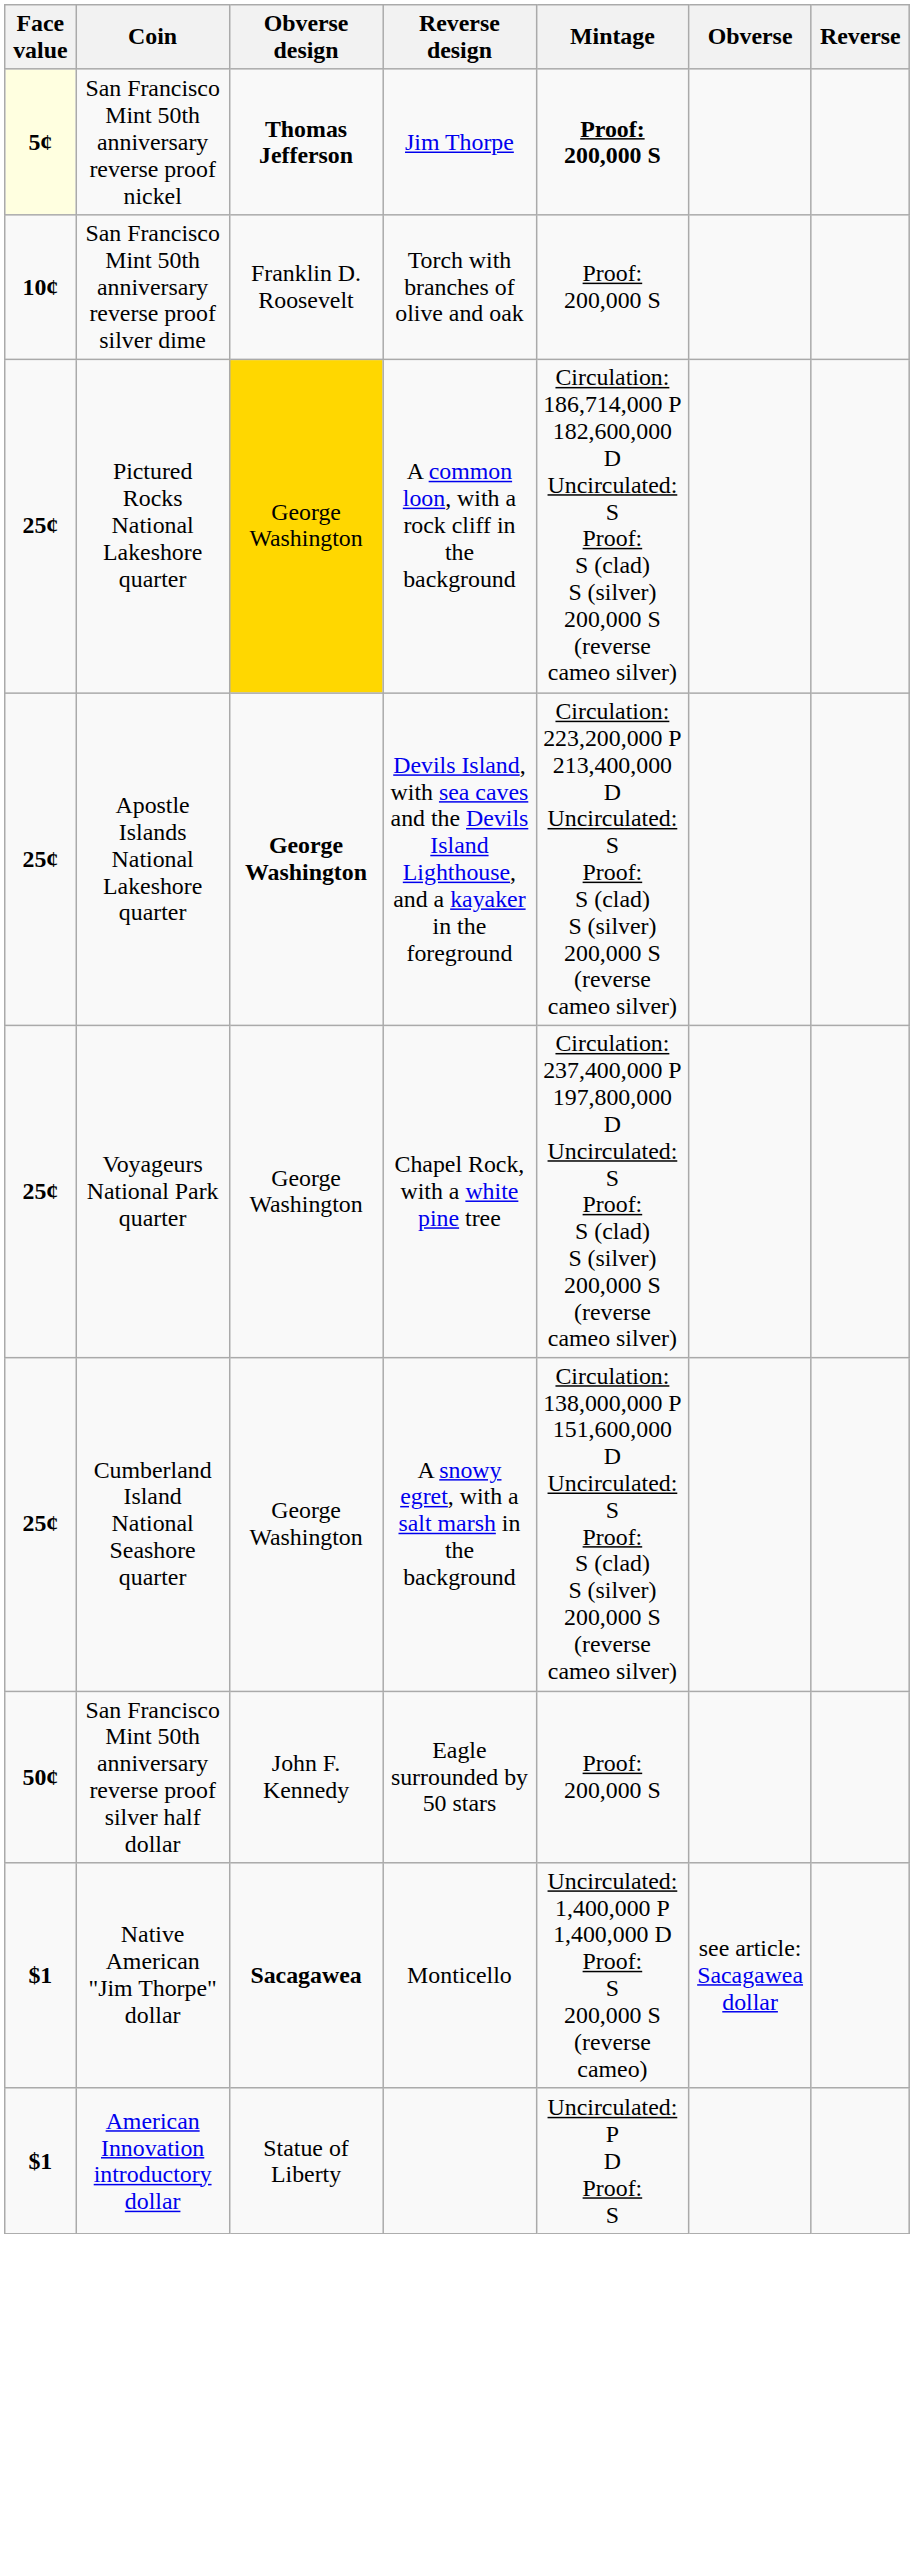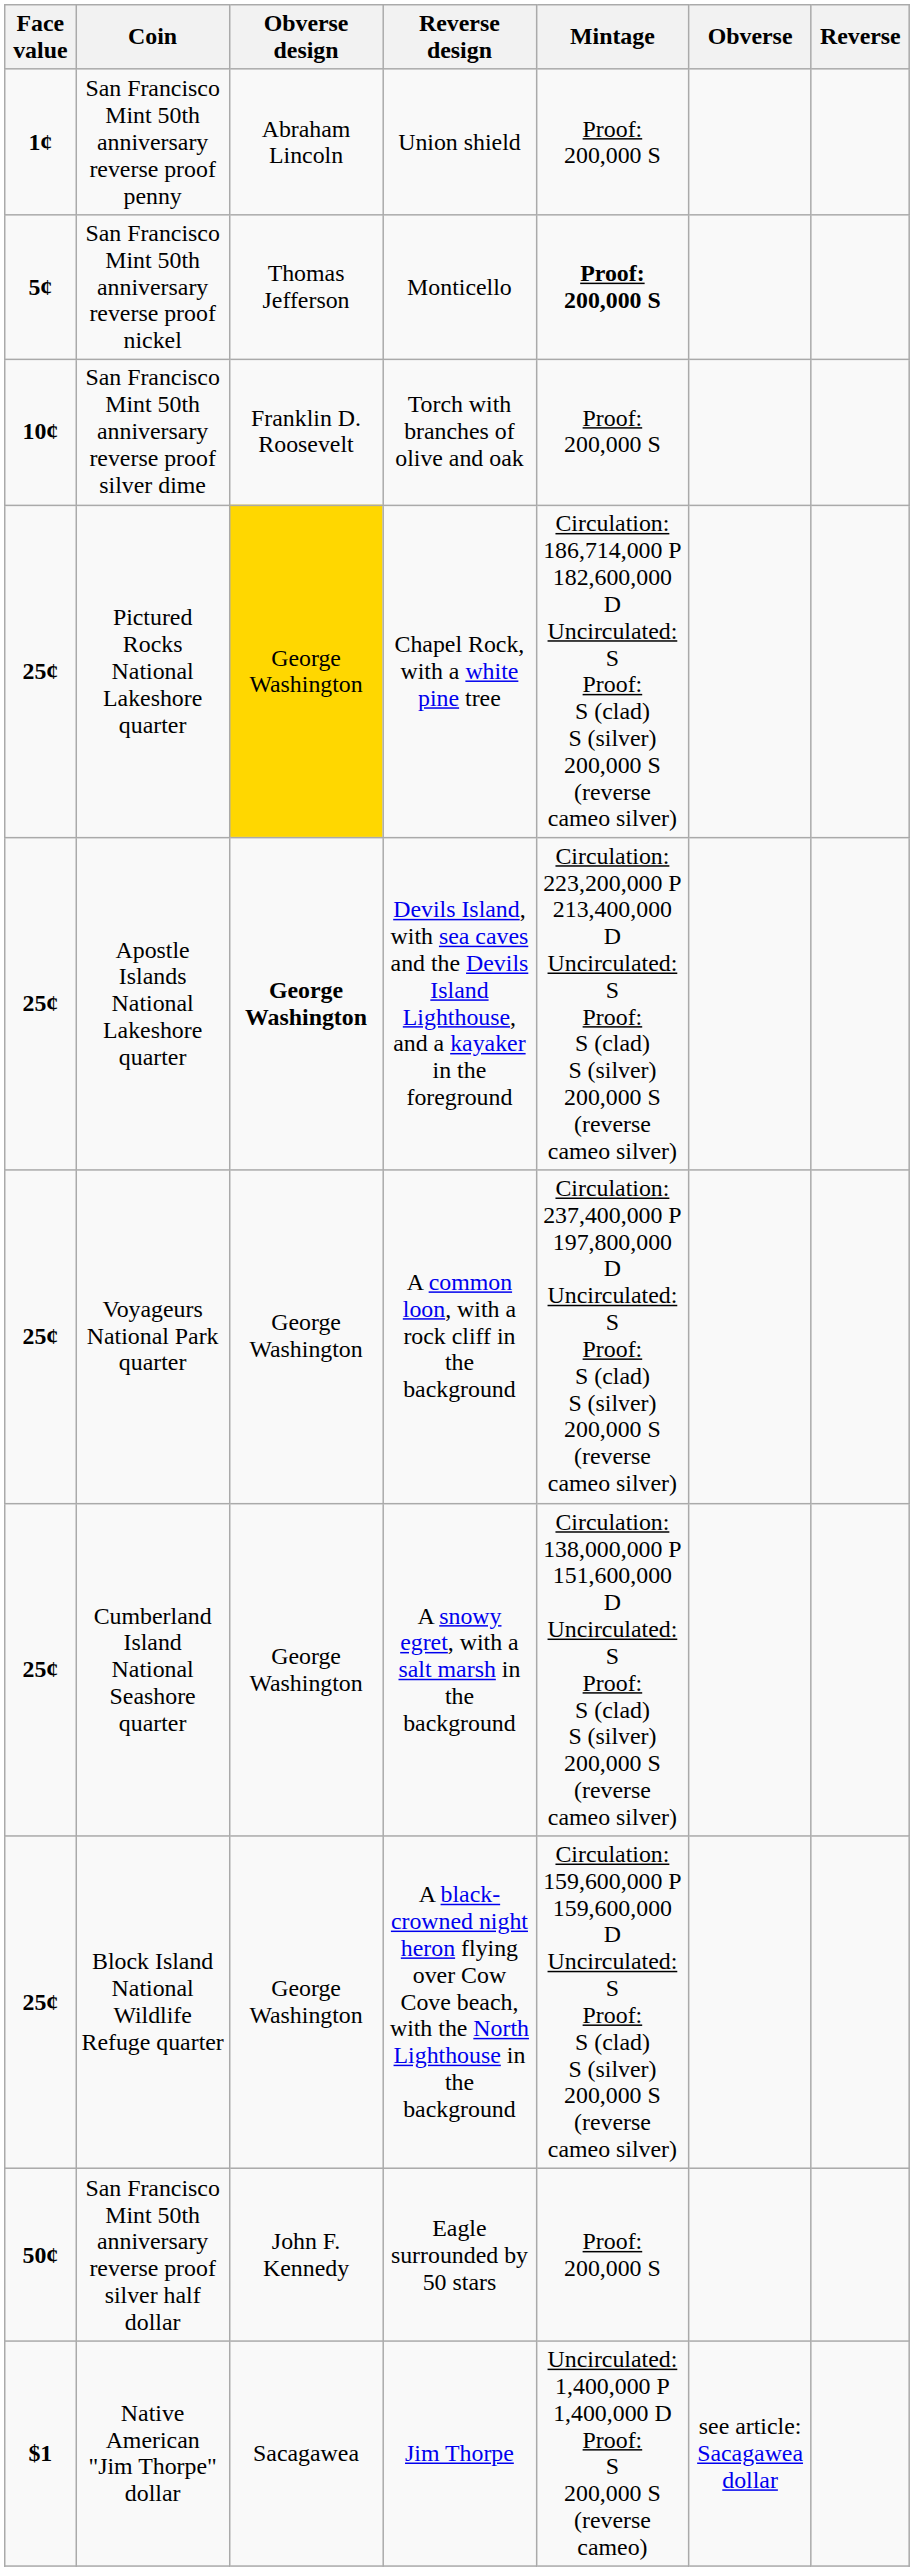+ row: 1¢ | San Francisco Mint 50th anniversary reverse proof penny | Abraham Lincoln | Union shield | Proof: 200,000 S
San Francisco Mint 50th anniversary reverse proof nickel | Face value: lightyellow background -> no background
San Francisco Mint 50th anniversary reverse proof nickel | Obverse design: bold -> normal
San Francisco Mint 50th anniversary reverse proof nickel | Reverse design: Jim Thorpe -> Monticello
Pictured Rocks National Lakeshore quarter | Reverse design: A common loon, with a rock cliff in the background -> Chapel Rock, with a white pine tree
Voyageurs National Park quarter | Reverse design: Chapel Rock, with a white pine tree -> A common loon, with a rock cliff in the background
+ row: 25¢ | Block Island National Wildlife Refuge quarter | George Washington | A black-crowned night heron flying over Cow Cove beach, with the North Lighthouse in the background | Circulation: 159,600,000 P 159,600,000 D Uncirculated: S Proof: S (clad) S (silver) 200,000 S (reverse cameo silver)
Native American "Jim Thorpe" dollar | Obverse design: bold -> normal
Native American "Jim Thorpe" dollar | Reverse design: Monticello -> Jim Thorpe
- row: $1 | American Innovation introductory dollar | Statue of Liberty | Uncirculated: P D Proof: S
